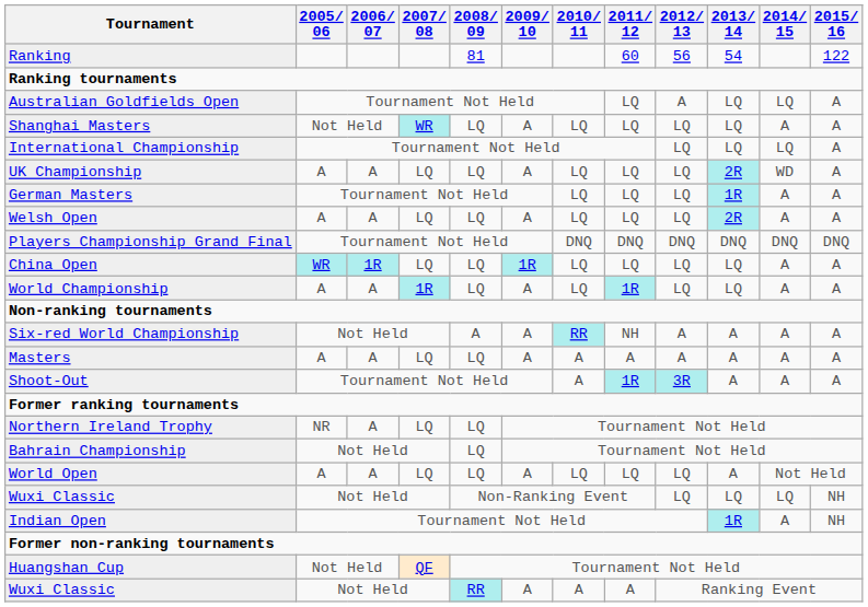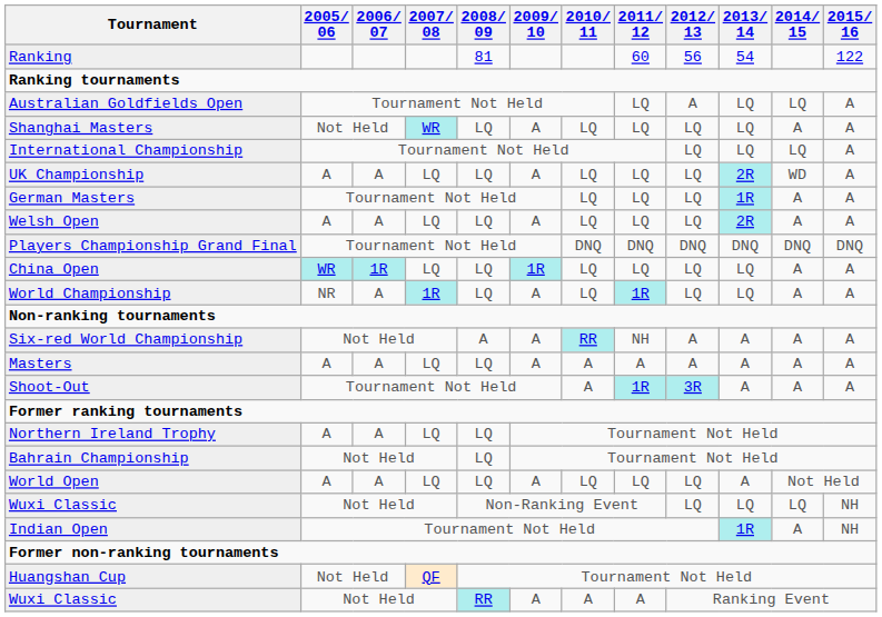World Championship | 2005/ 06: A -> NR
Northern Ireland Trophy | 2005/ 06: NR -> A
